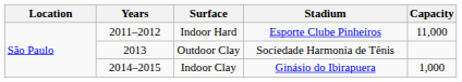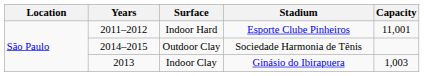Indoor Hard | Capacity: 11,000 -> 11,001
Outdoor Clay | Years: 2013 -> 2014–2015
Indoor Clay | Years: 2014–2015 -> 2013
Indoor Clay | Capacity: 1,000 -> 1,003
